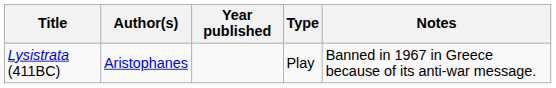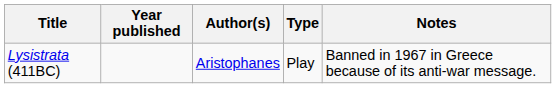columns swapped: Author(s) <-> Year published
